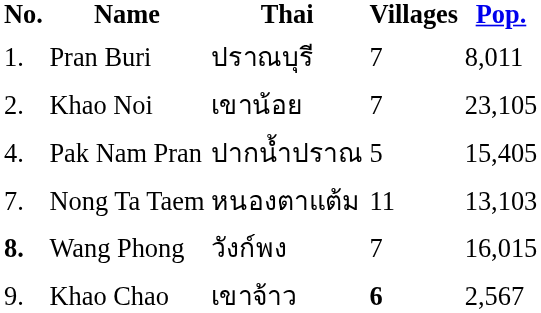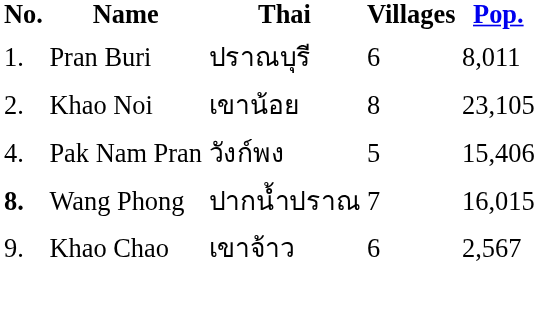Pran Buri | Villages: 7 -> 6
Khao Noi | Villages: 7 -> 8
Pak Nam Pran | Thai: ปากน้ำปราณ -> วังก์พง
Pak Nam Pran | Pop.: 15,405 -> 15,406
- row: 7. | Nong Ta Taem | หนองตาแต้ม | 11 | 13,103
Wang Phong | Thai: วังก์พง -> ปากน้ำปราณ
Khao Chao | Villages: bold -> normal
